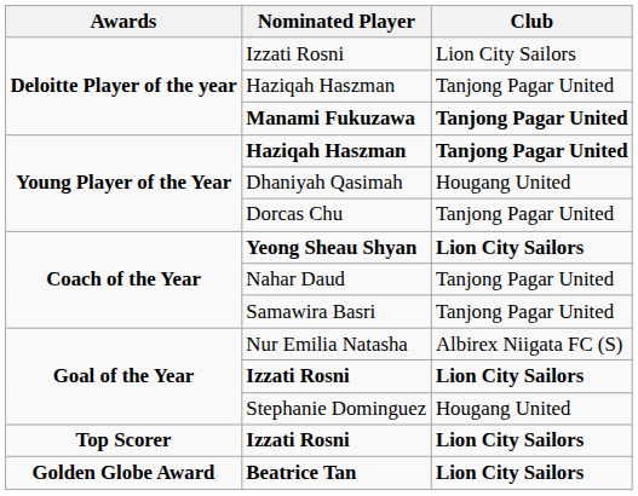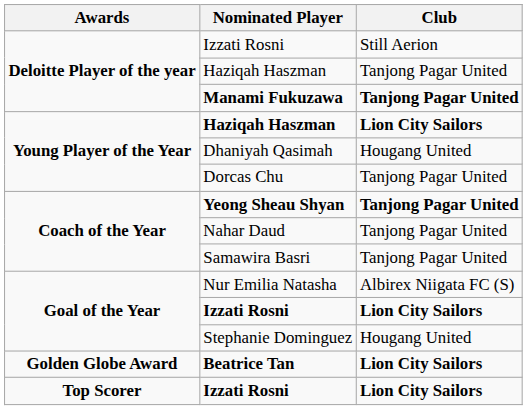Deloitte Player of the year / Izzati Rosni | Club: Lion City Sailors -> Still Aerion
Young Player of the Year / Haziqah Haszman | Club: Tanjong Pagar United -> Lion City Sailors
Yeong Sheau Shyan | Club: Lion City Sailors -> Tanjong Pagar United
rows swapped: Top Scorer / Izzati Rosni <-> Beatrice Tan
